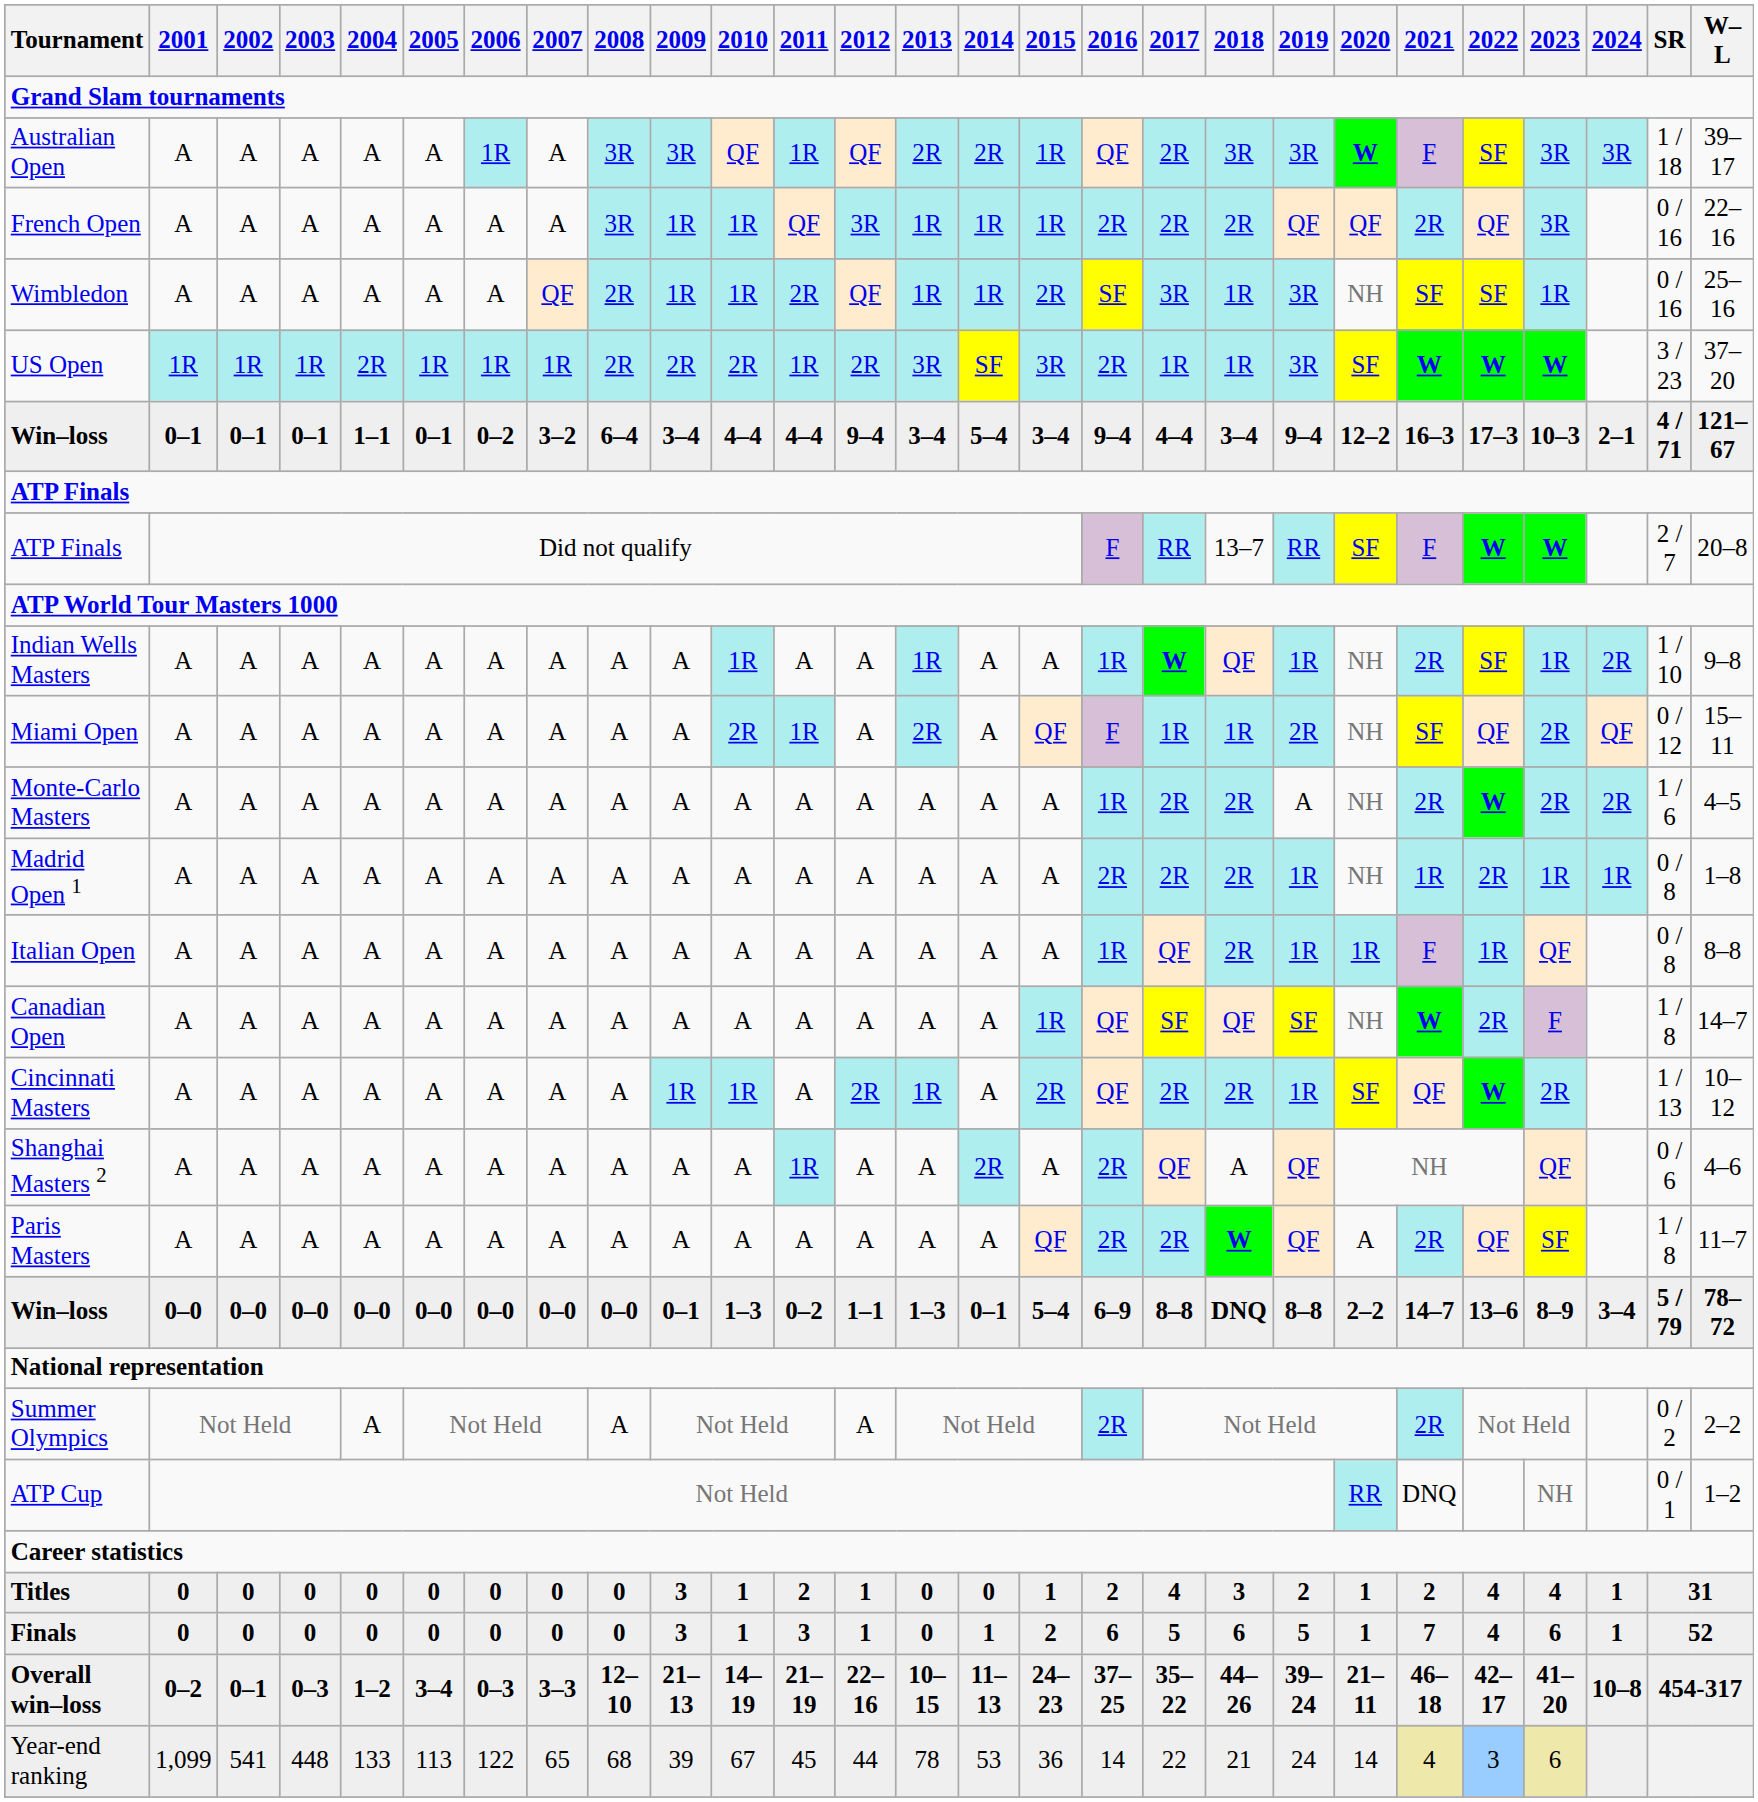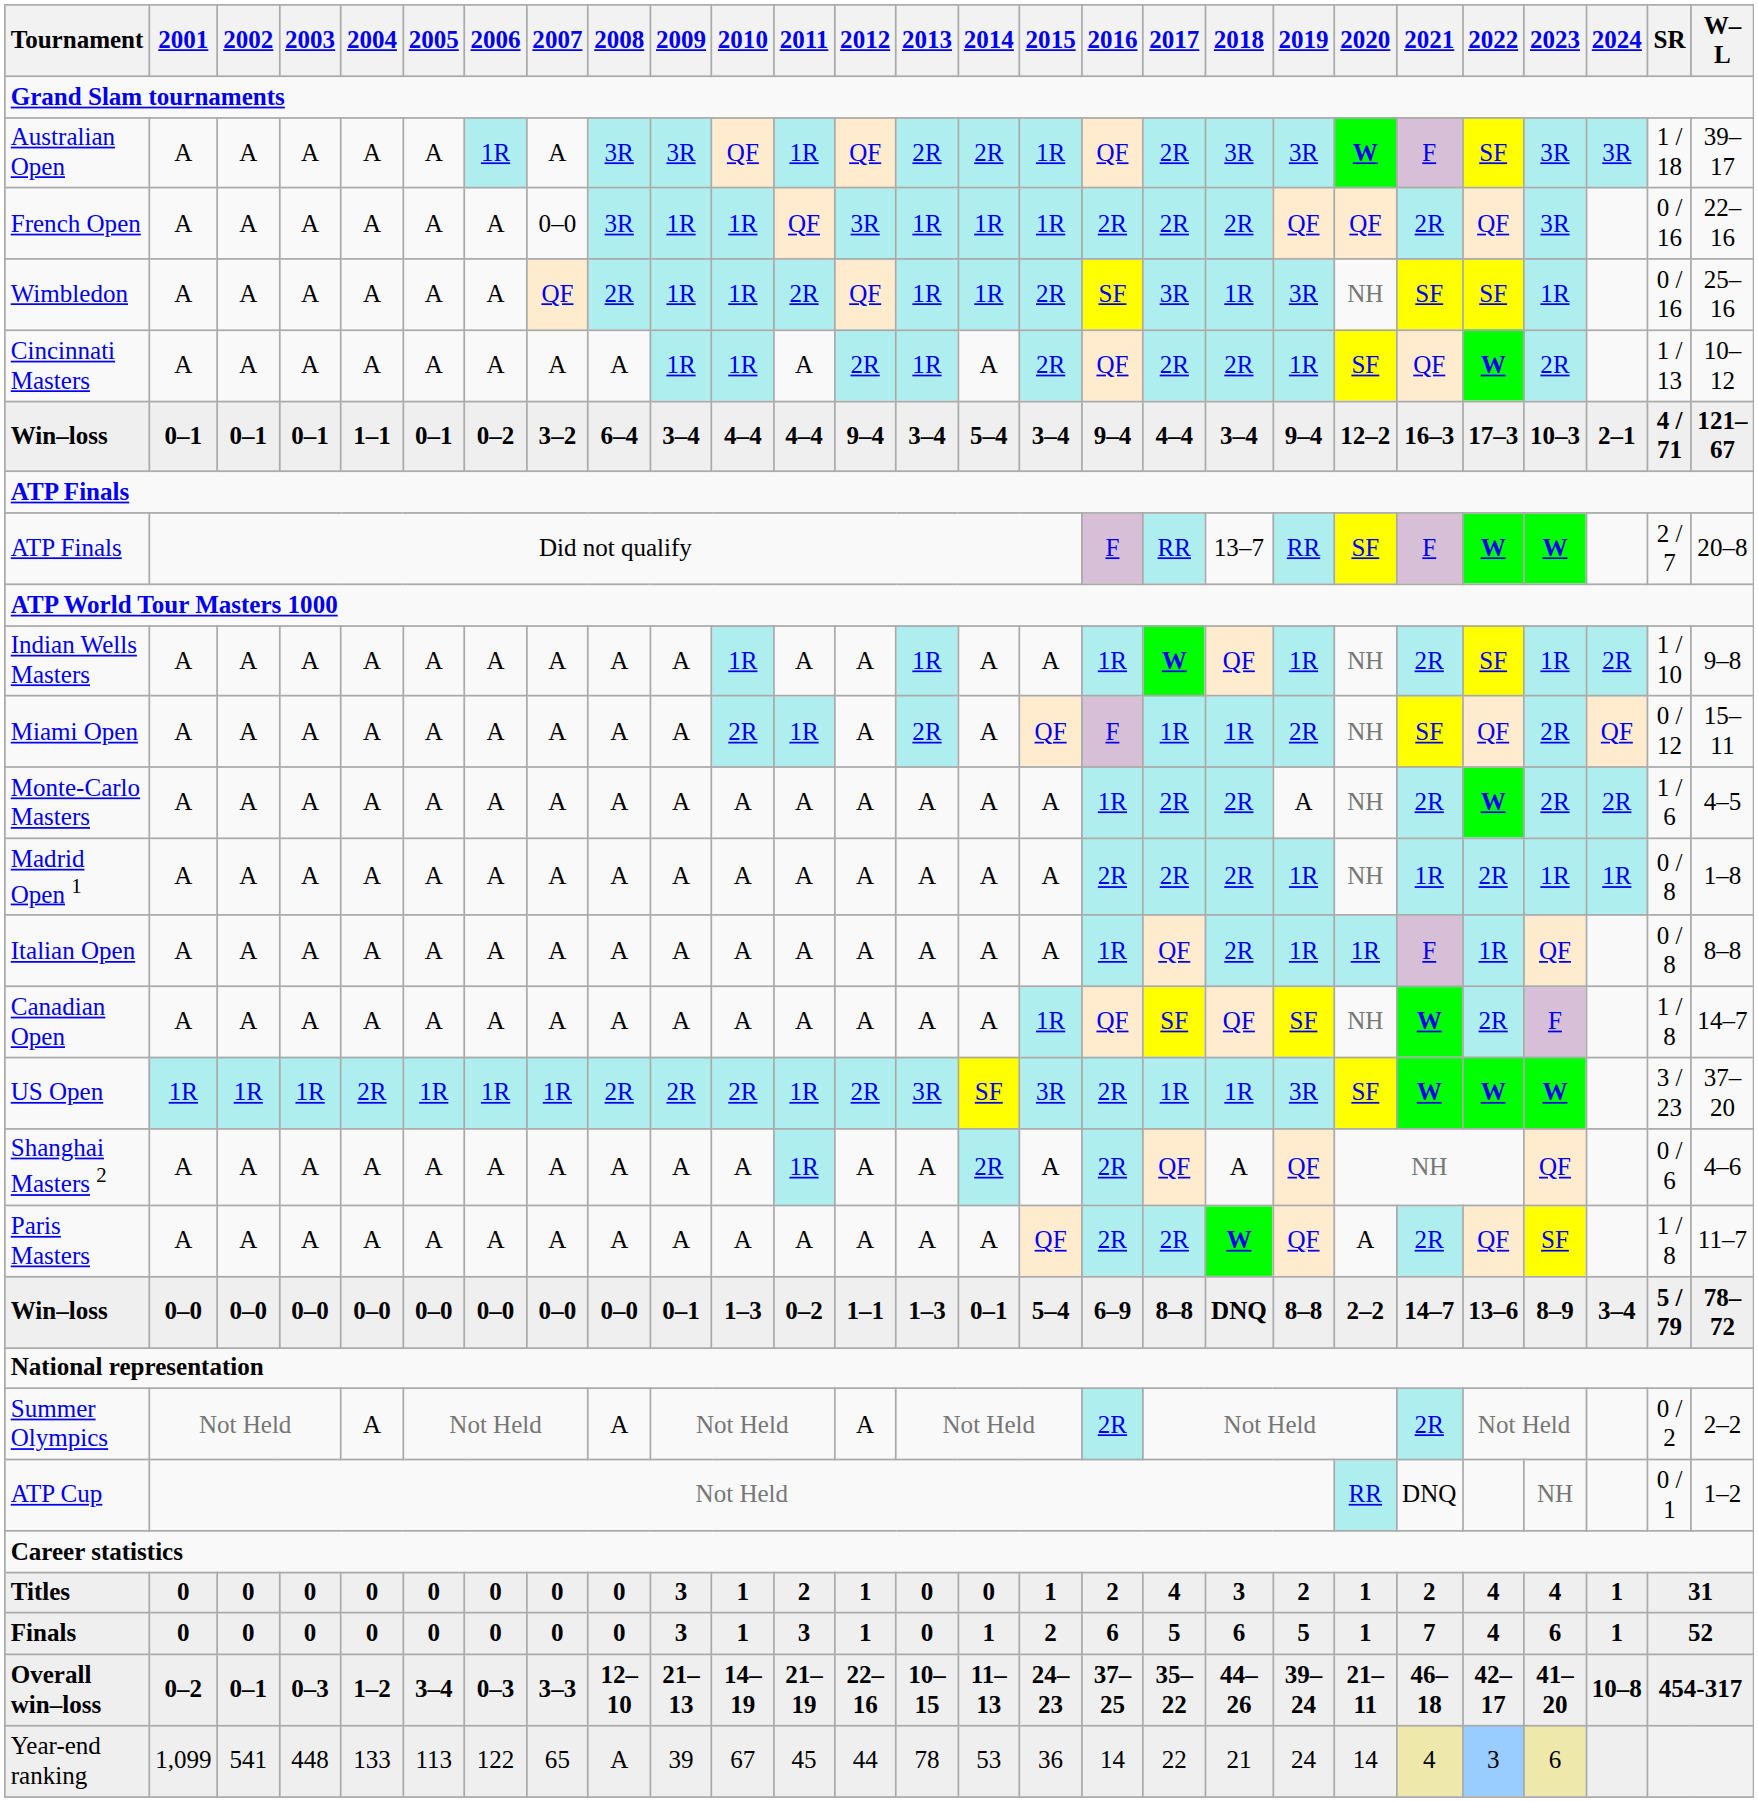French Open | 2007: A -> 0–0
rows swapped: US Open <-> Cincinnati Masters
Year-end ranking | 2008: 68 -> A
